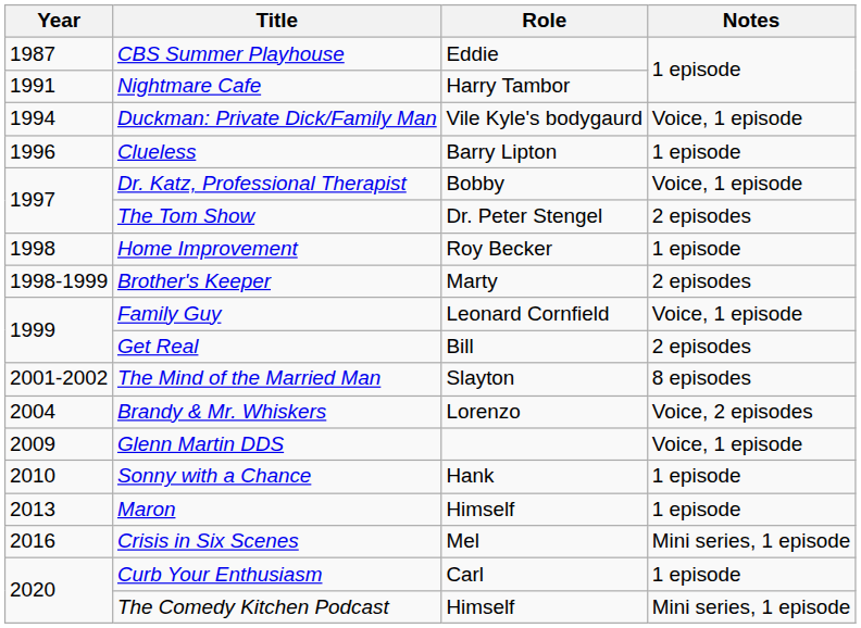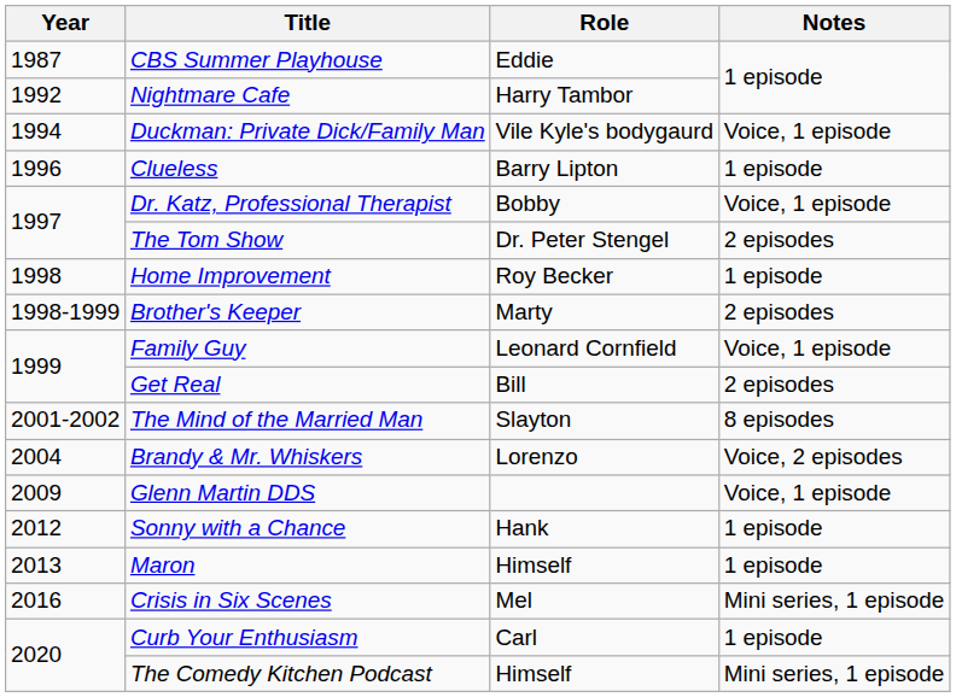Nightmare Cafe | Year: 1991 -> 1992
Sonny with a Chance | Year: 2010 -> 2012
